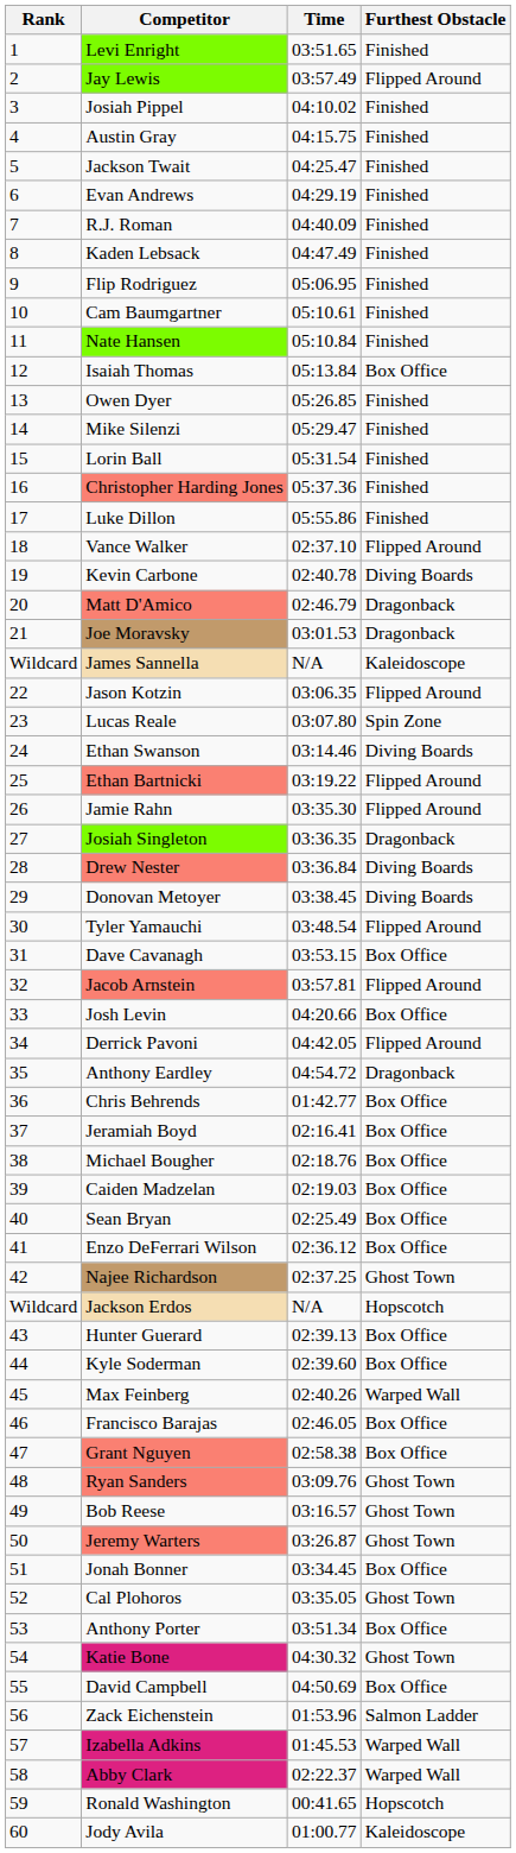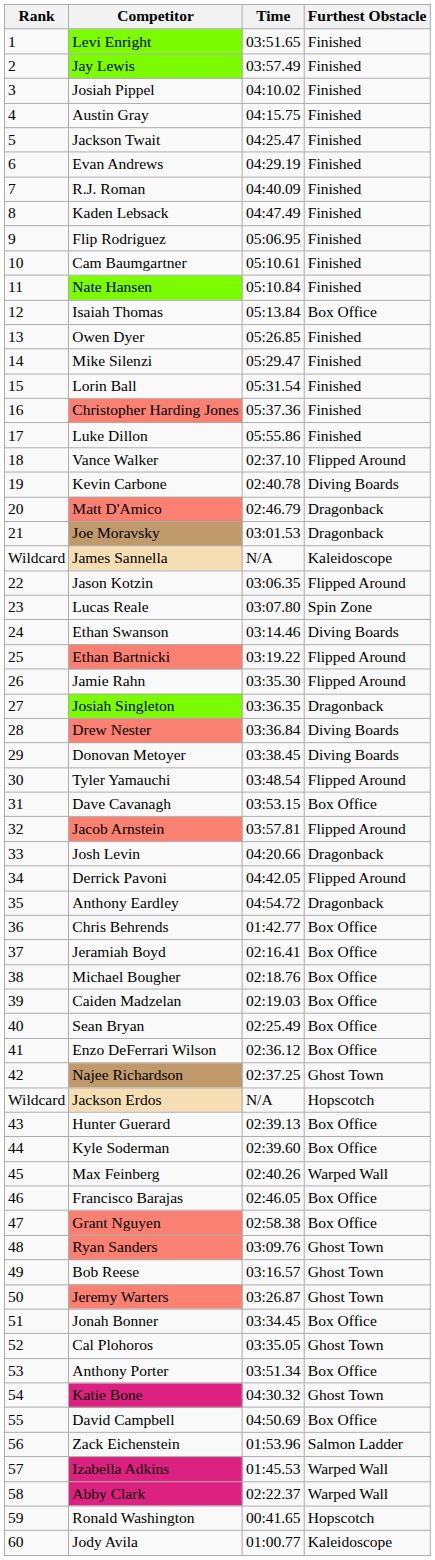Jay Lewis | Furthest Obstacle: Flipped Around -> Finished
Josh Levin | Furthest Obstacle: Box Office -> Dragonback
